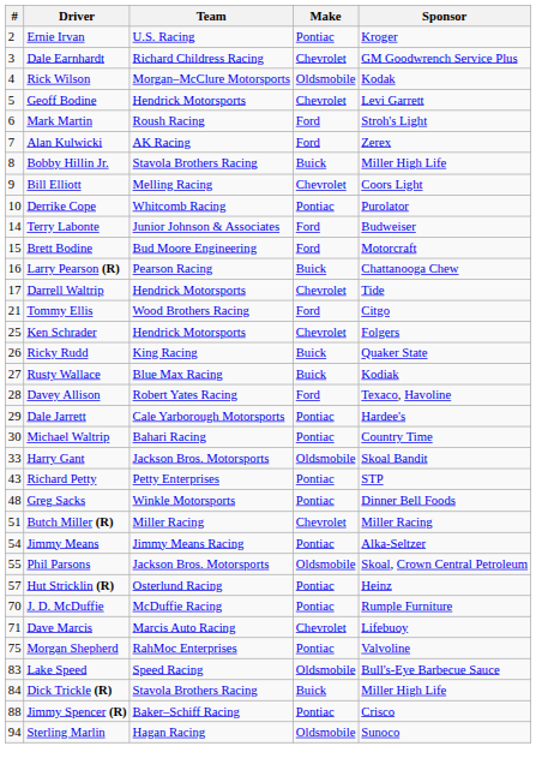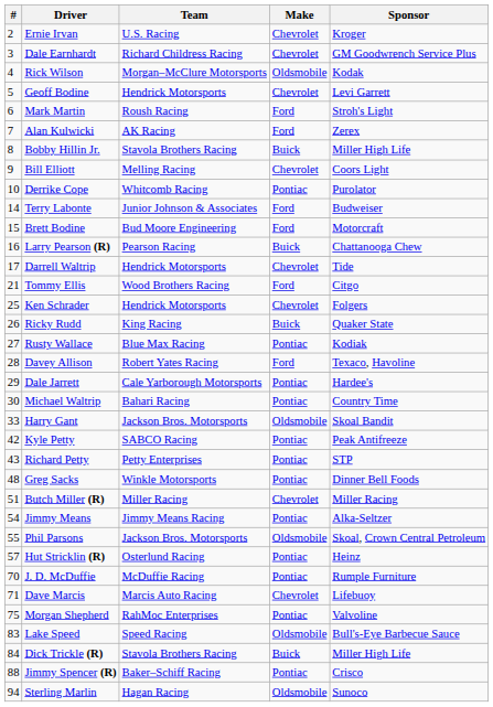Ernie Irvan | Make: Pontiac -> Chevrolet
Rusty Wallace | Make: Buick -> Pontiac
+ row: 42 | Kyle Petty | SABCO Racing | Pontiac | Peak Antifreeze
